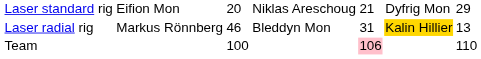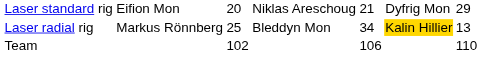Laser radial rig | column 3: 46 -> 25
Laser radial rig | column 5: 31 -> 34
Team | column 3: 100 -> 102
Team | column 5: pink background -> no background
